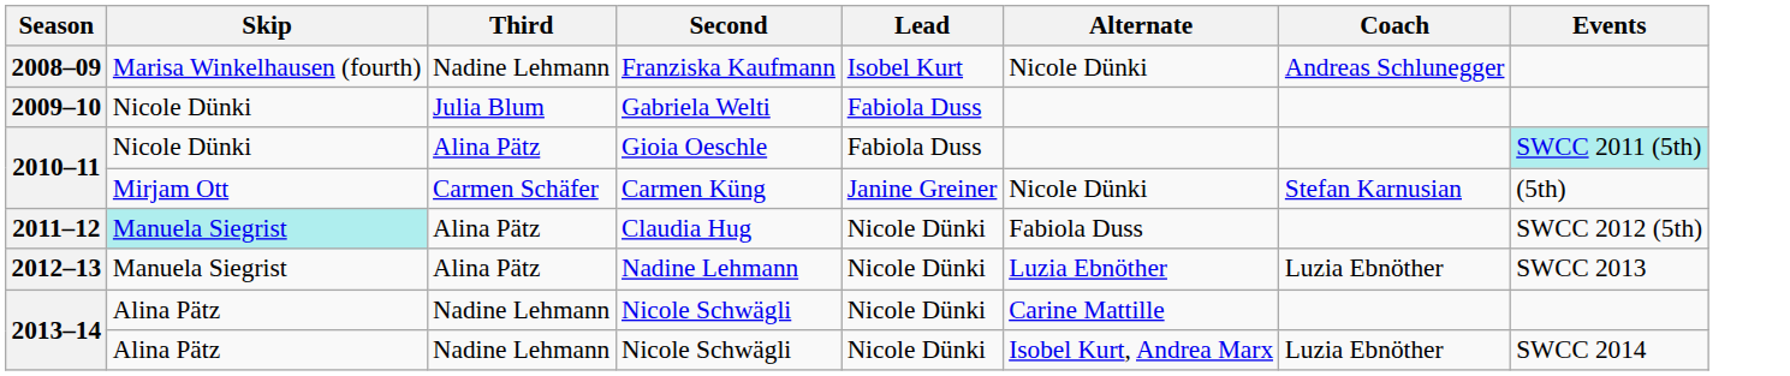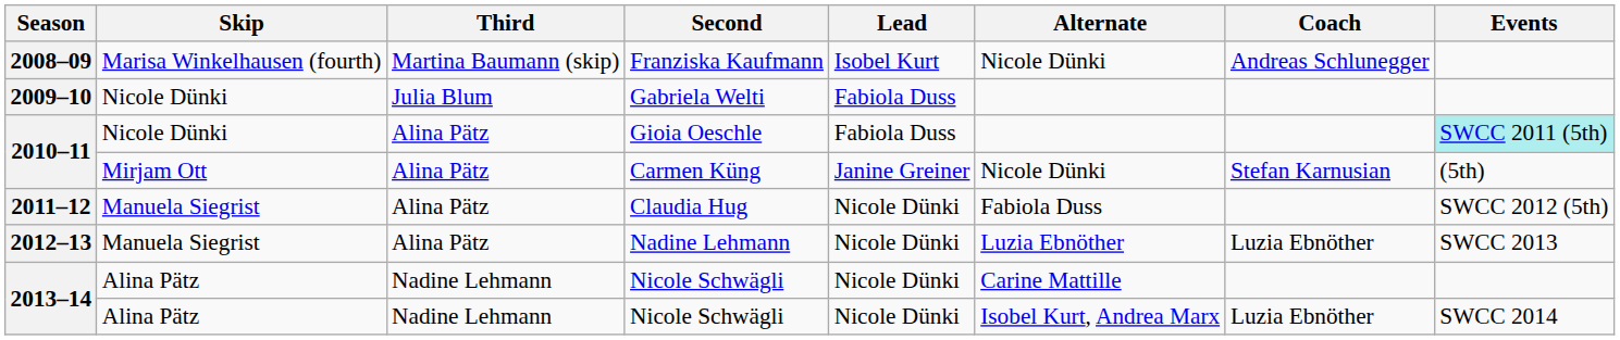Franziska Kaufmann | Third: Nadine Lehmann -> Martina Baumann (skip)
Carmen Küng | Third: Carmen Schäfer -> Alina Pätz
Claudia Hug | Skip: paleturquoise background -> no background
